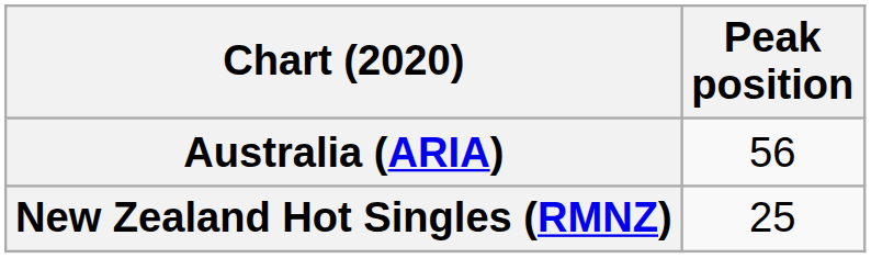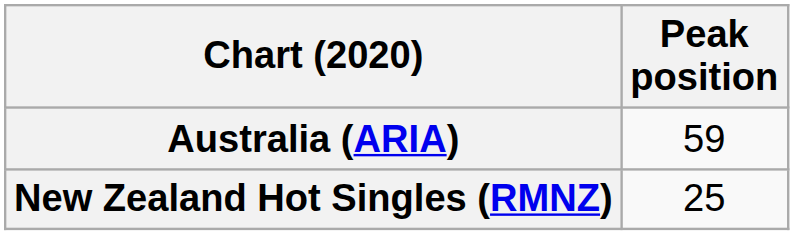Australia (ARIA) | Peak position: 56 -> 59
